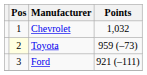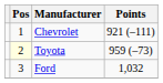Chevrolet | Points: 1,032 -> 921 (–111)
Ford | Points: 921 (–111) -> 1,032
